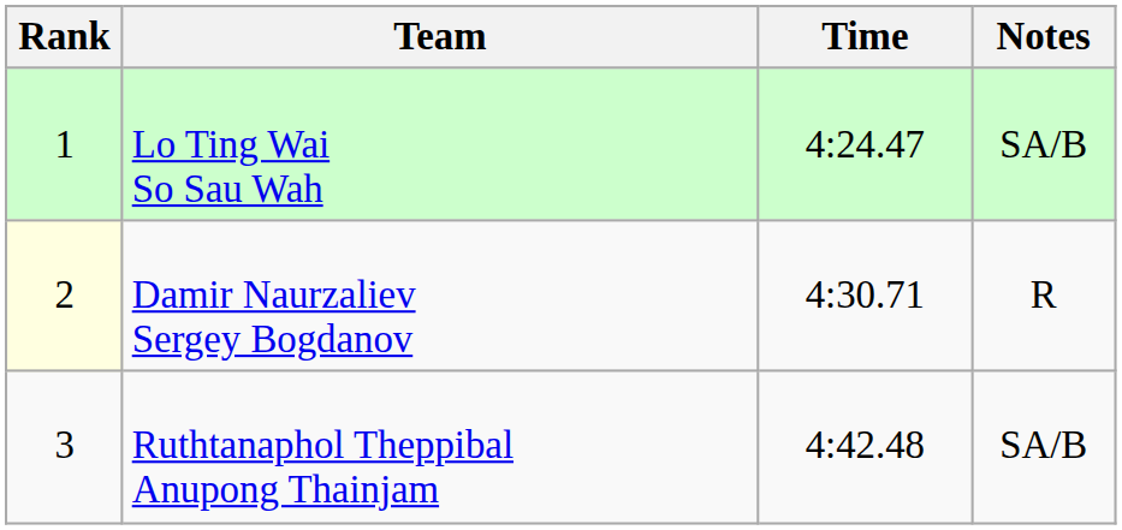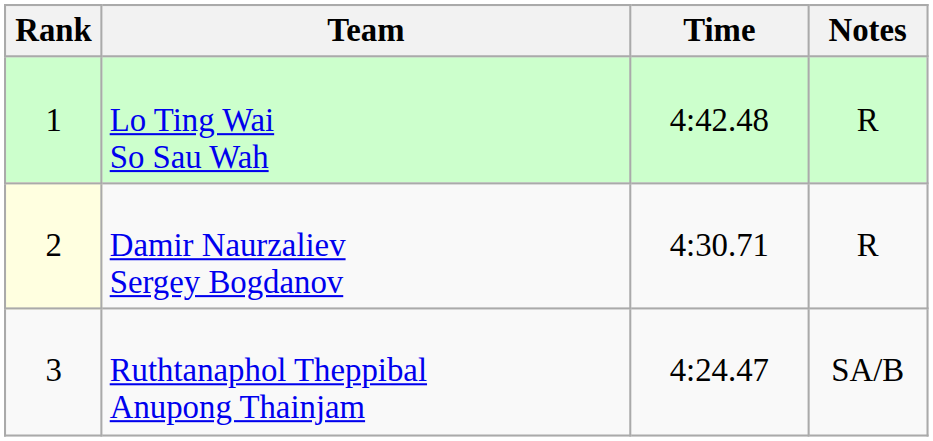Lo Ting Wai So Sau Wah | Time: 4:24.47 -> 4:42.48
Lo Ting Wai So Sau Wah | Notes: SA/B -> R
Ruthtanaphol Theppibal Anupong Thainjam | Time: 4:42.48 -> 4:24.47
